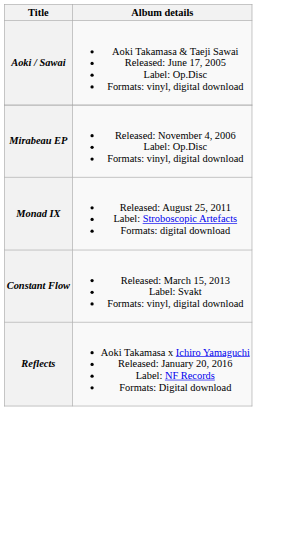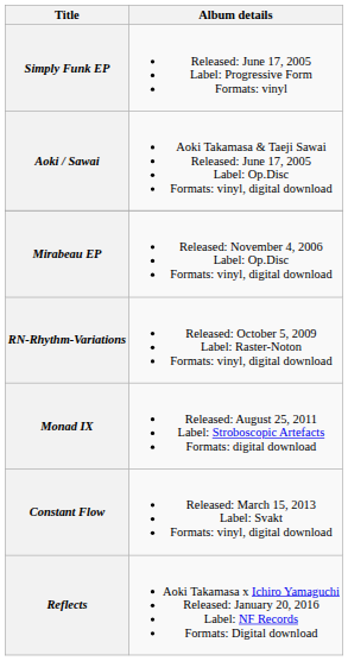+ row: Simply Funk EP | Released: June 17, 2005 Label: Progressive Form Formats: vinyl
+ row: RN-Rhythm-Variations | Released: October 5, 2009 Label: Raster-Noton Formats: vinyl, digital download
